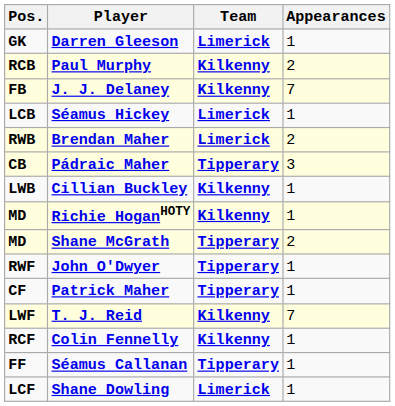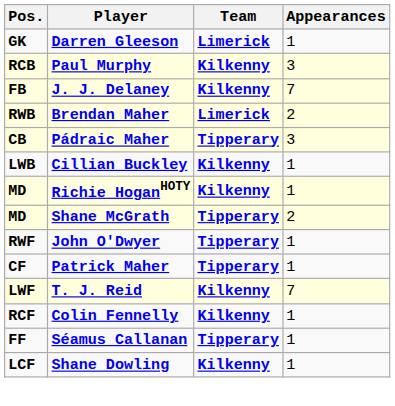Paul Murphy | Appearances: 2 -> 3
- row: LCB | Séamus Hickey | Limerick | 1
Shane Dowling | Team: Limerick -> Kilkenny
